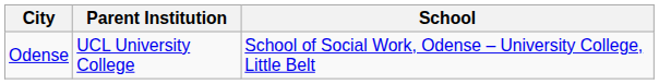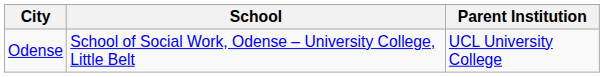columns swapped: School <-> Parent Institution
